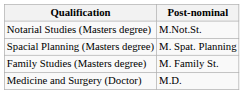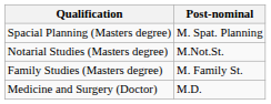rows swapped: Spacial Planning (Masters degree) <-> Notarial Studies (Masters degree)
